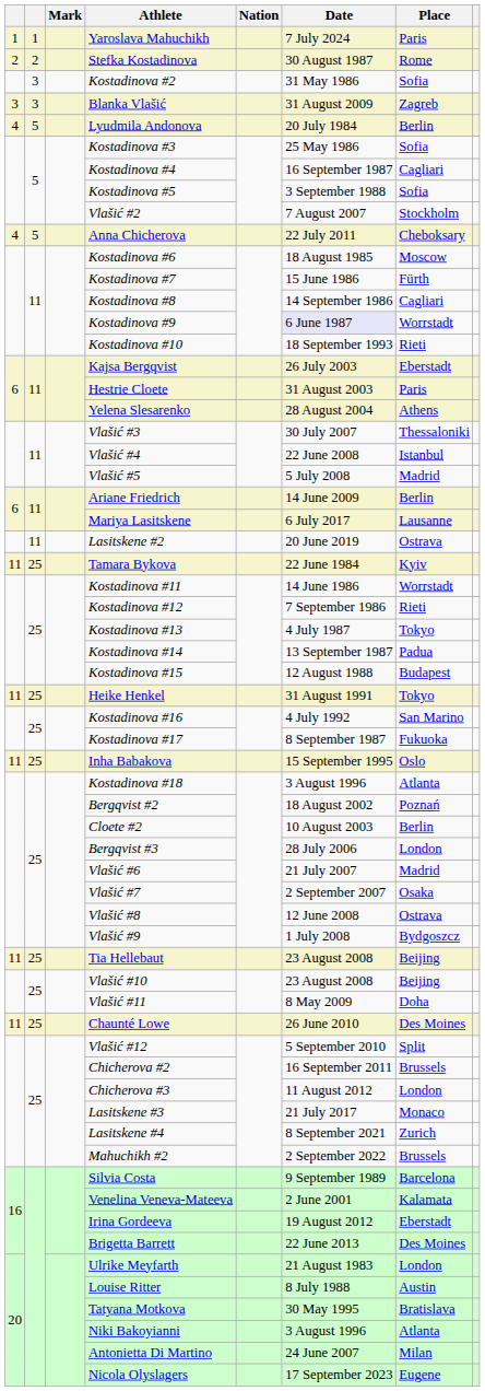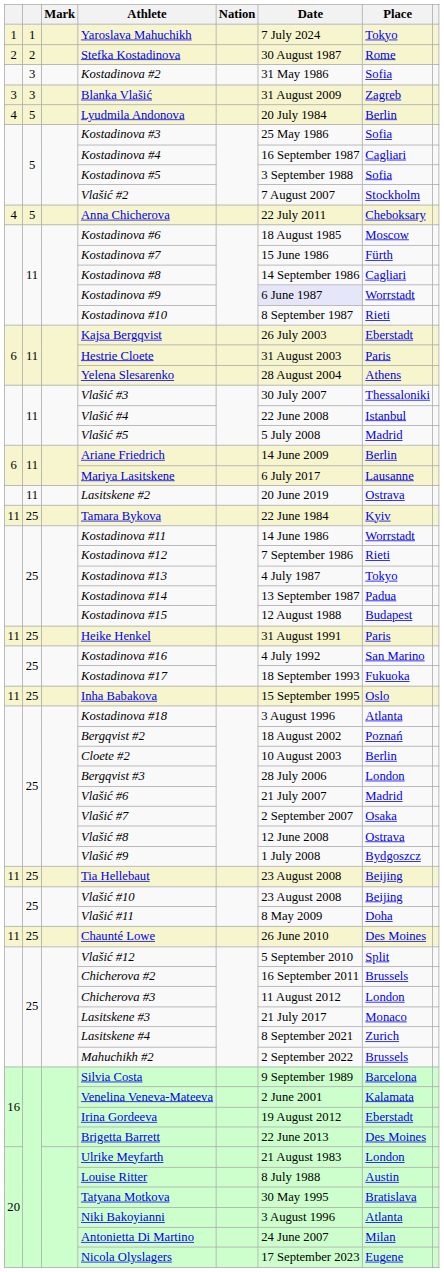Yaroslava Mahuchikh | Place: Paris -> Tokyo
Kostadinova #10 | Date: 18 September 1993 -> 8 September 1987
Heike Henkel | Place: Tokyo -> Paris
Kostadinova #17 | Date: 8 September 1987 -> 18 September 1993
